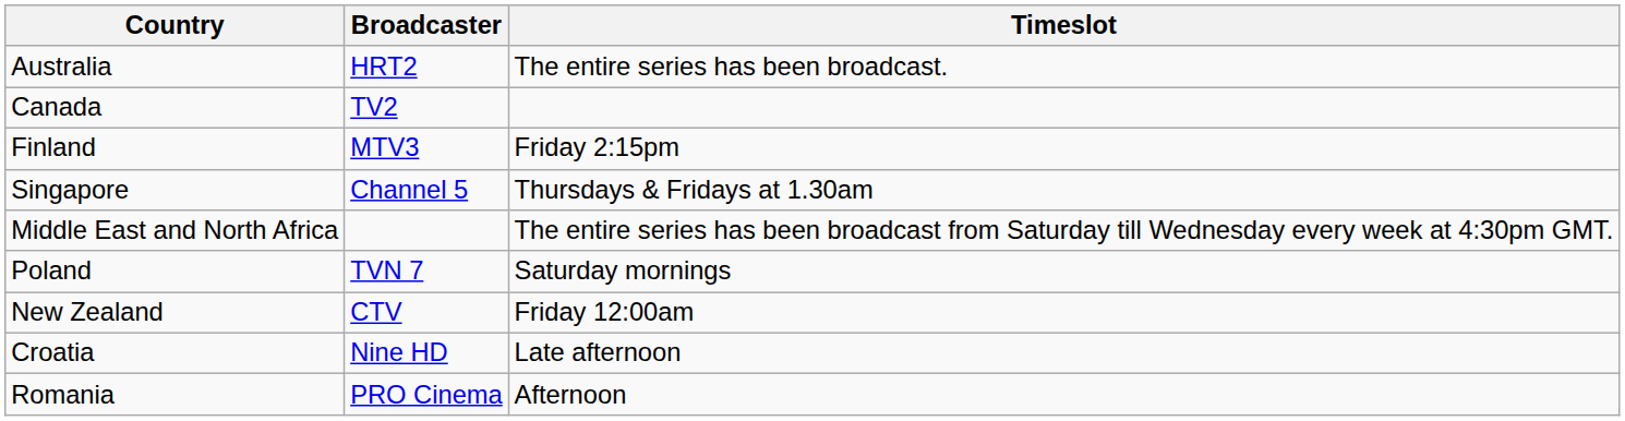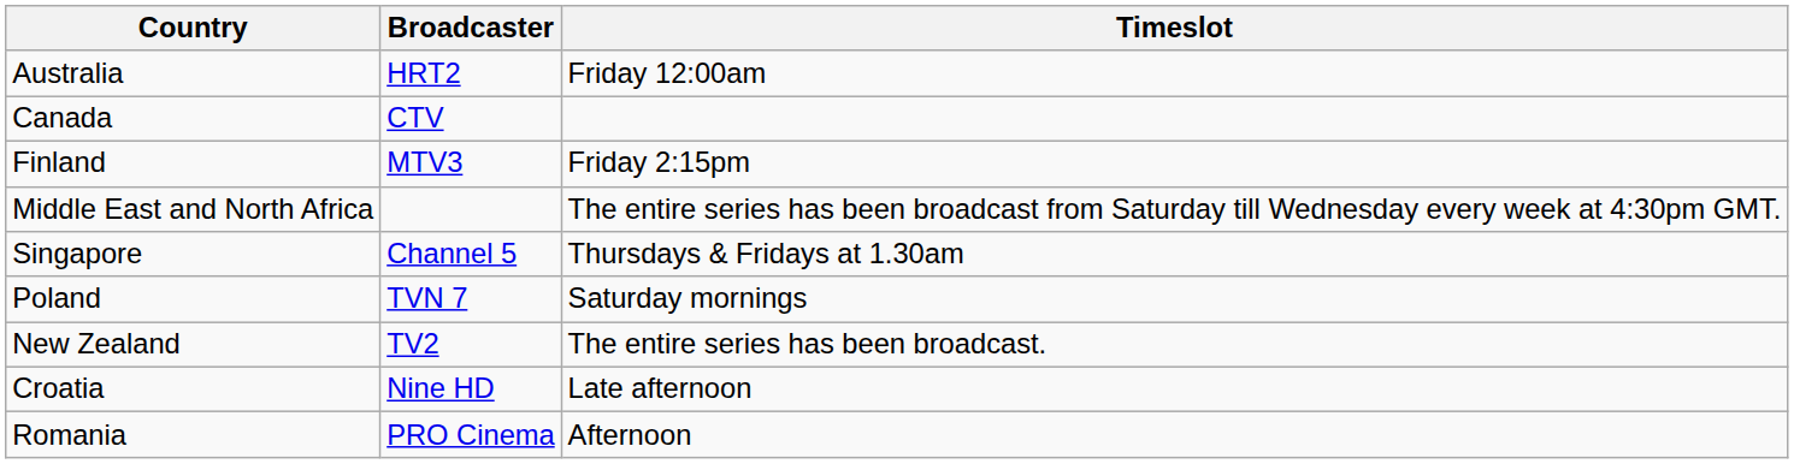Australia | Timeslot: The entire series has been broadcast. -> Friday 12:00am
Canada | Broadcaster: TV2 -> CTV
rows swapped: Middle East and North Africa <-> Singapore
New Zealand | Broadcaster: CTV -> TV2
New Zealand | Timeslot: Friday 12:00am -> The entire series has been broadcast.
